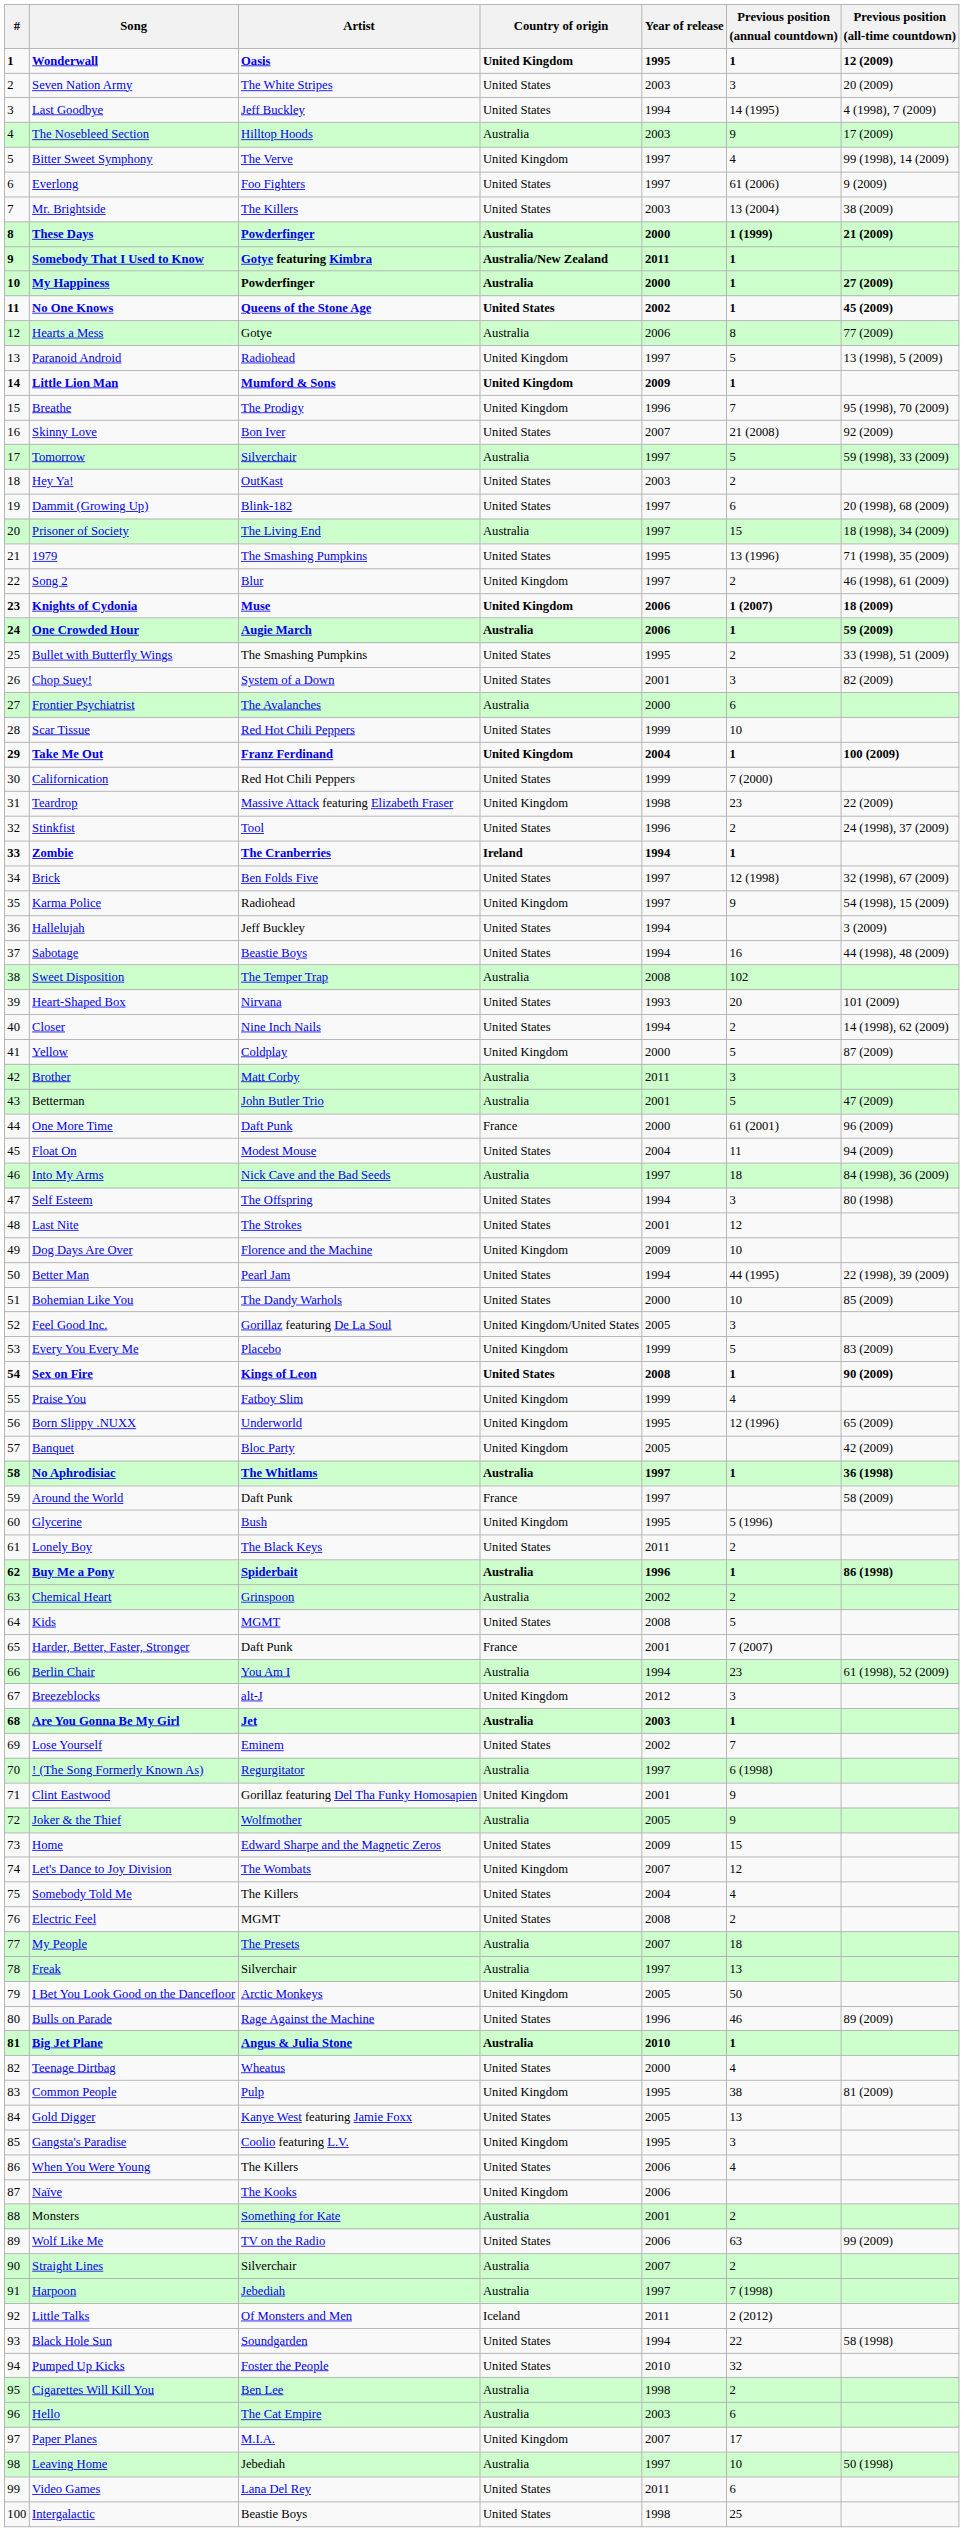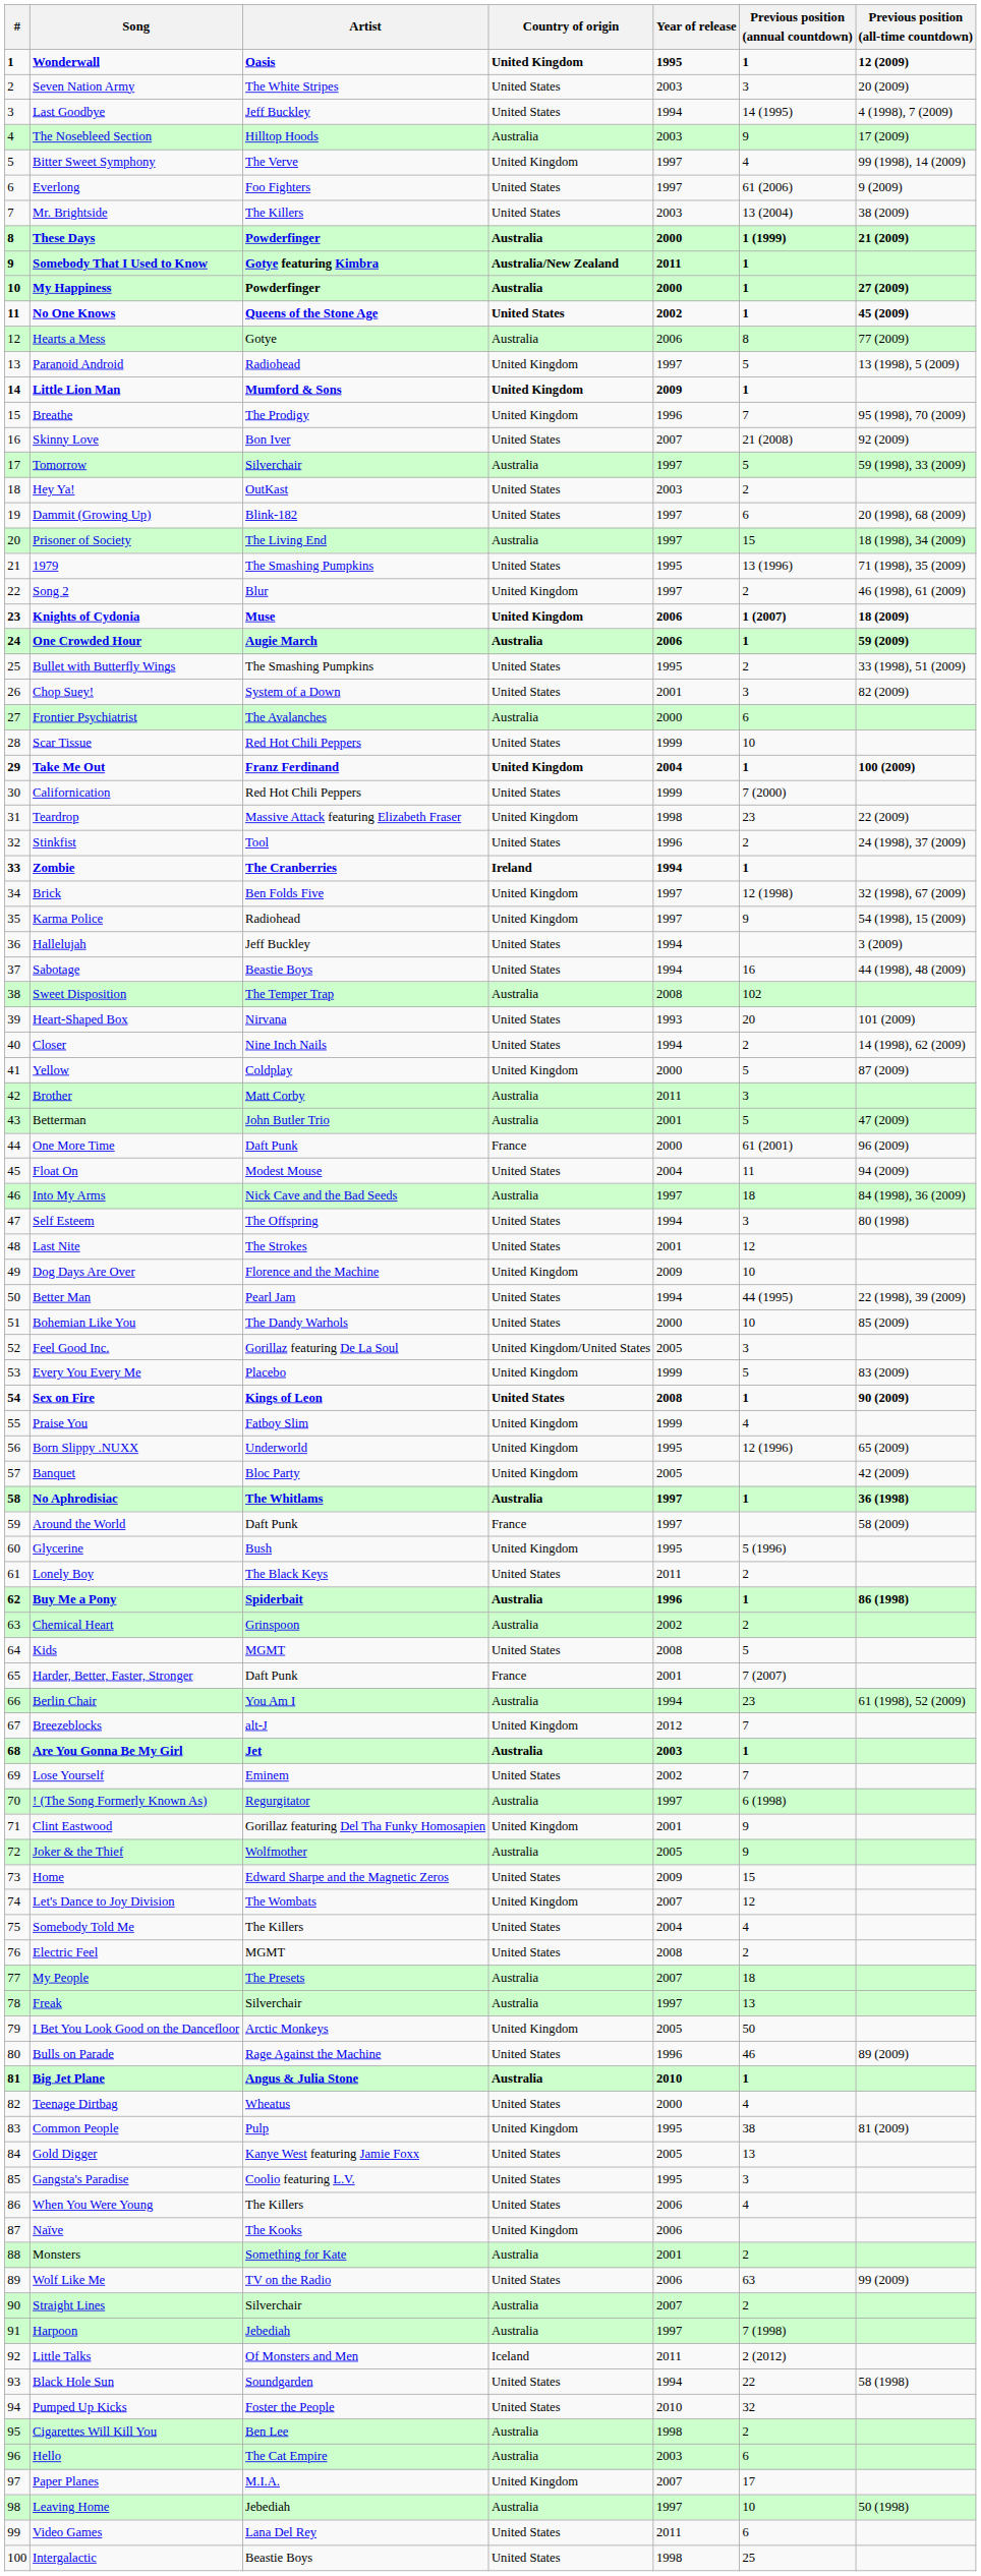Brick | Country of origin: United States -> United Kingdom
Breezeblocks | Previous position (annual countdown): 3 -> 7
Gangsta's Paradise | Country of origin: United Kingdom -> United States
